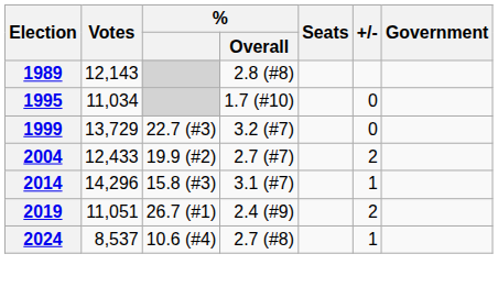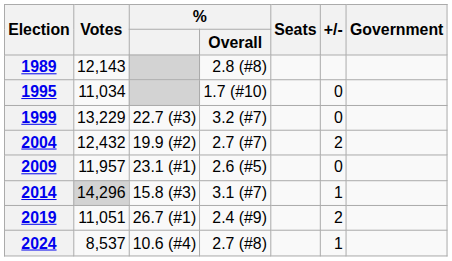1999 | Votes: 13,729 -> 13,229
2004 | Votes: 12,433 -> 12,432
+ row: 2009 | 11,957 | 23.1 (#1) | 2.6 (#5) | 0
2014 | Votes: no background -> lightgrey background
